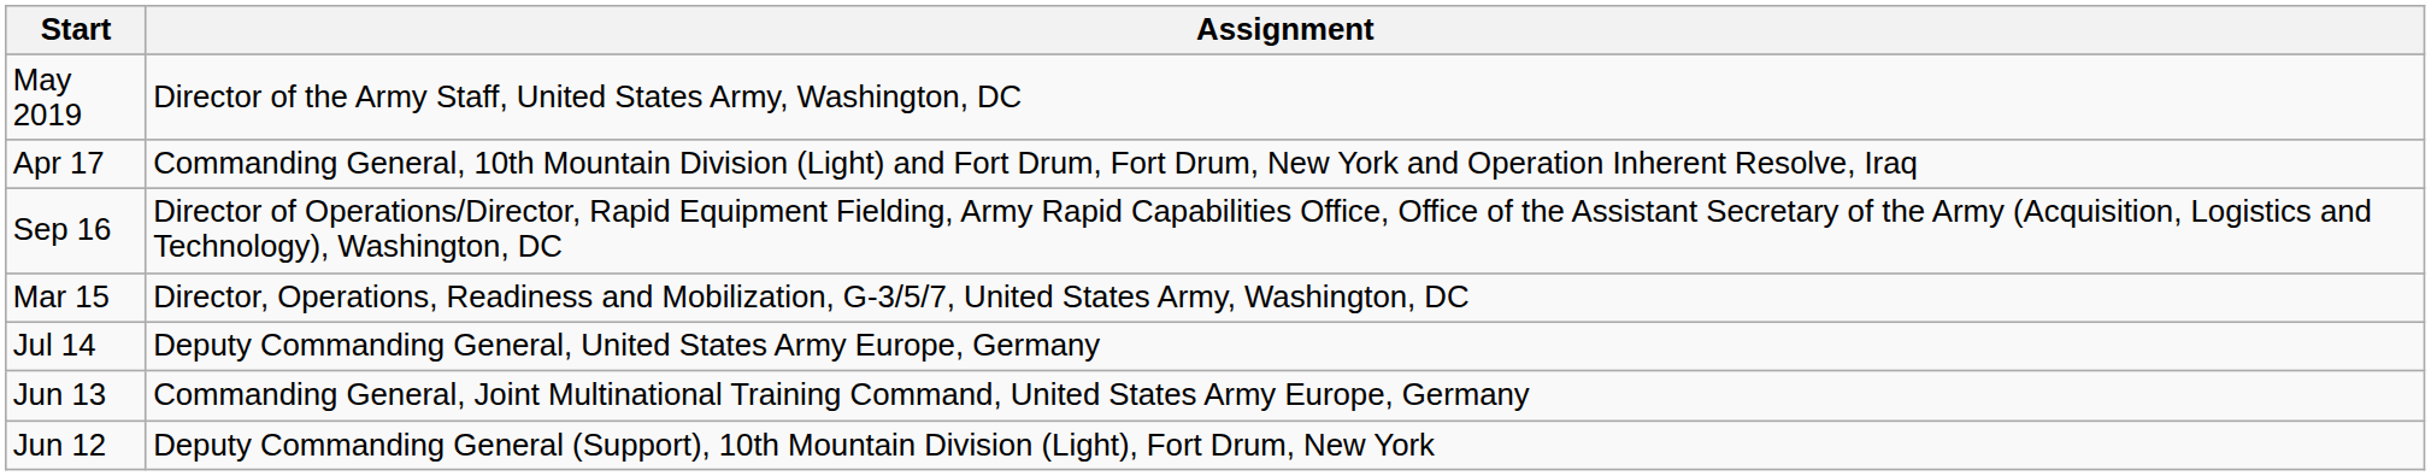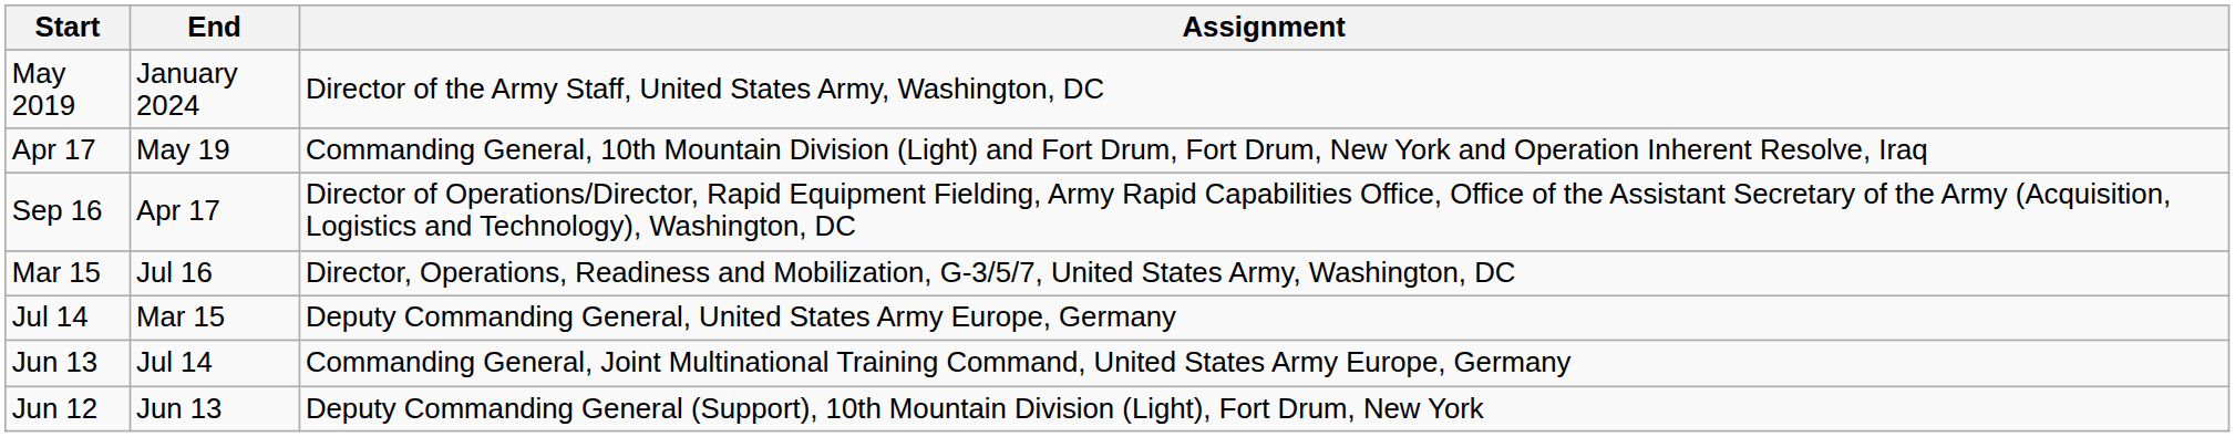+ column: End | January 2024 | May 19 | Apr 17 | Jul 16 | Mar 15 | Jul 14 | Jun 13
